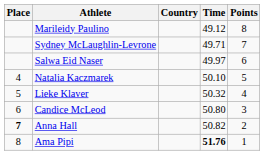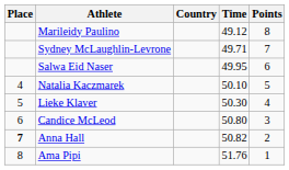Salwa Eid Naser | Time: 49.97 -> 49.95
Lieke Klaver | Time: 50.32 -> 50.30
Ama Pipi | Time: bold -> normal
